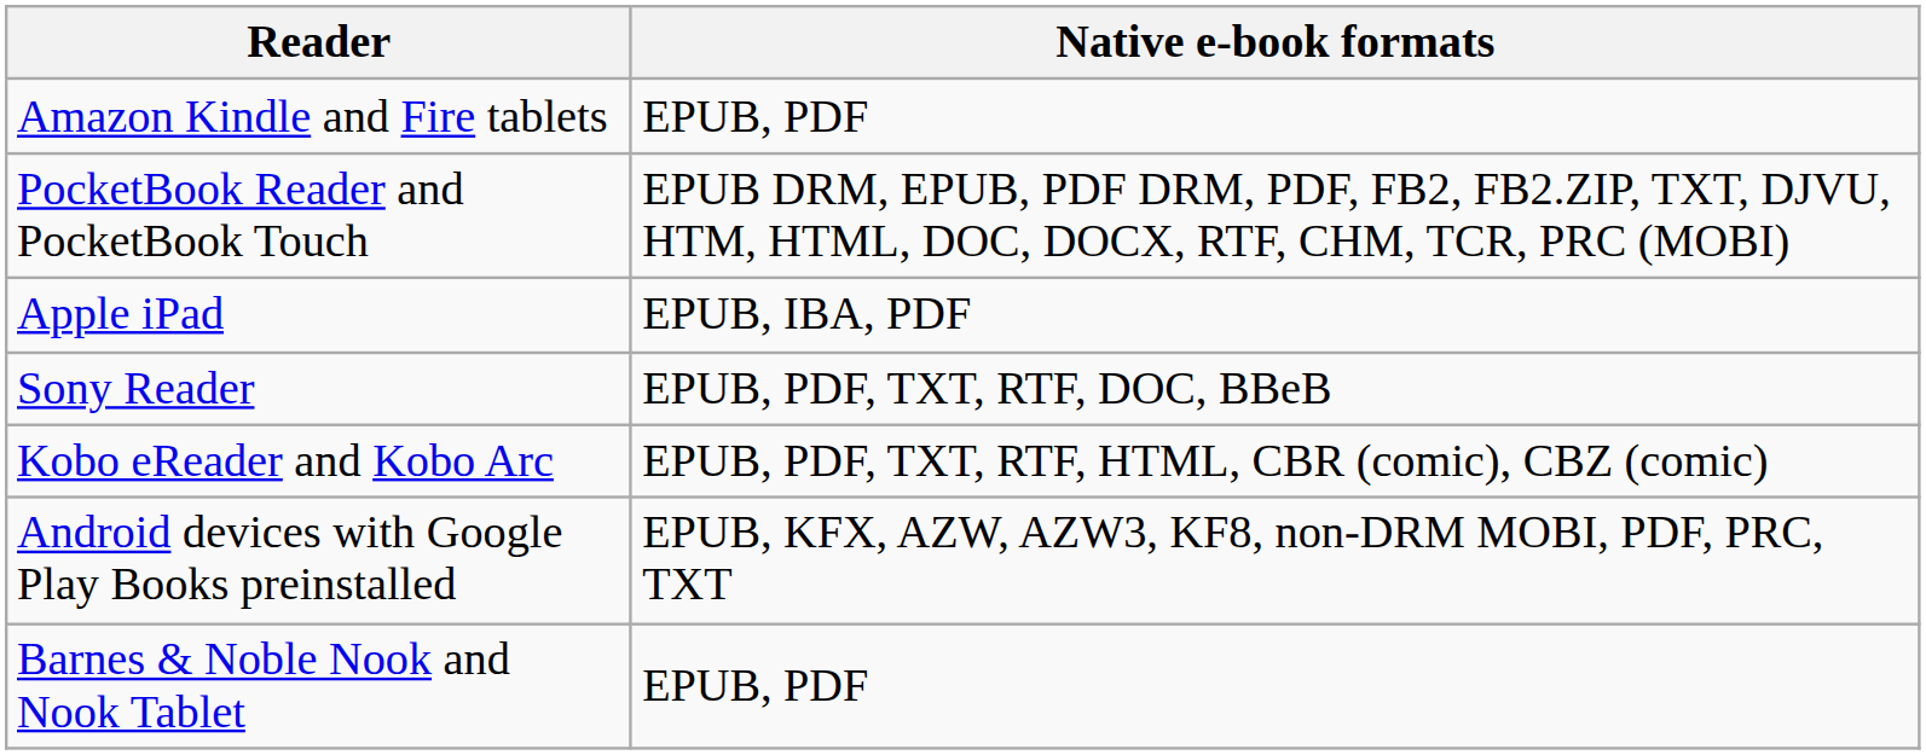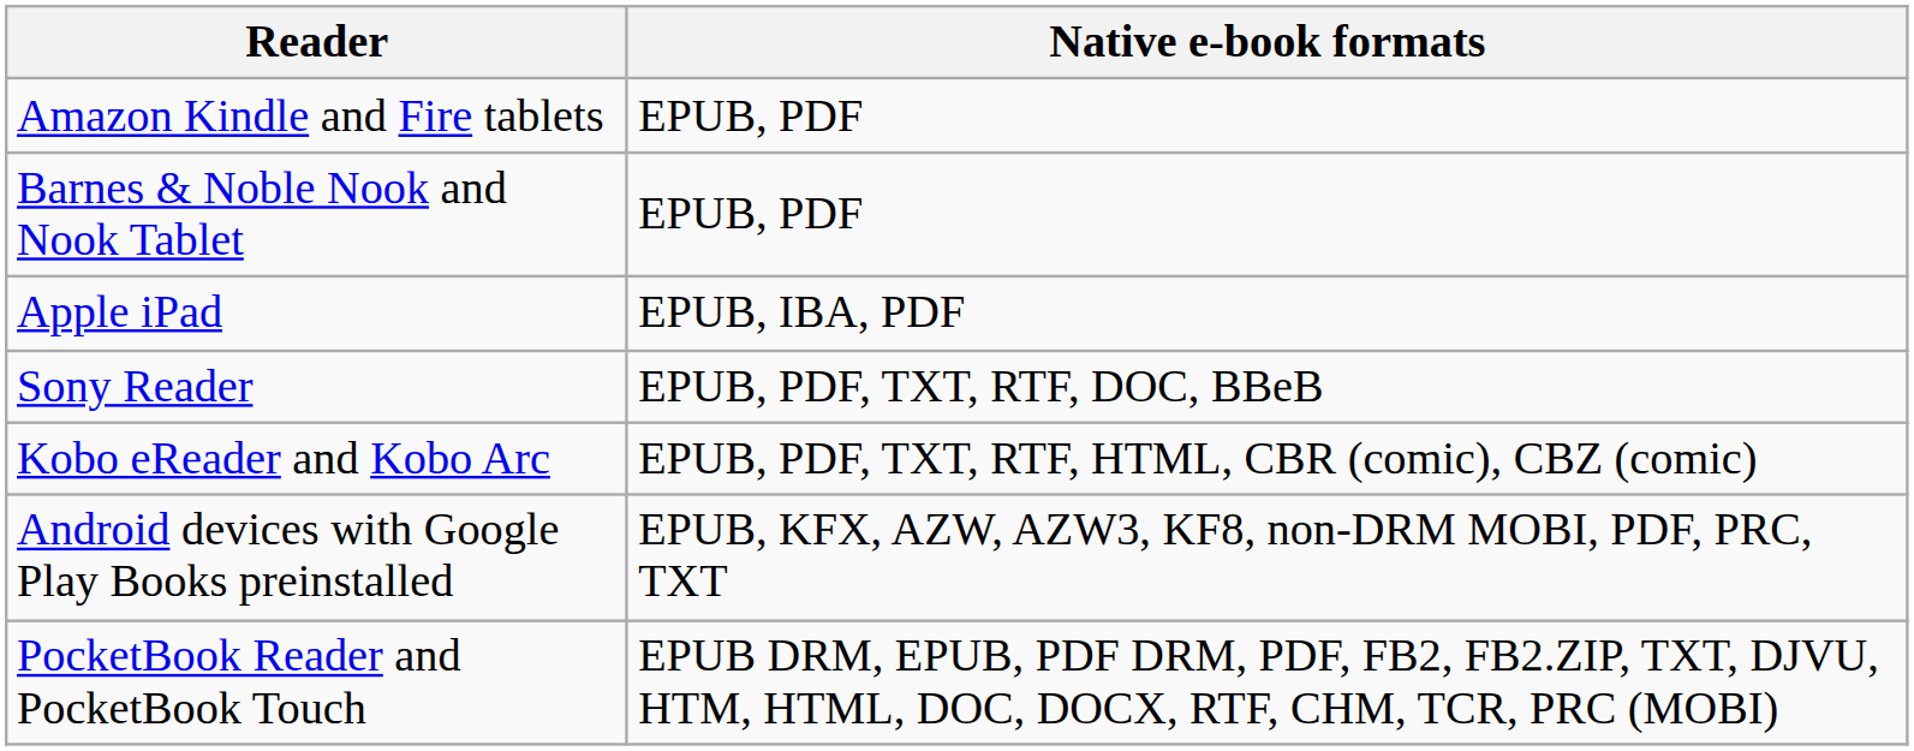rows swapped: Barnes & Noble Nook and Nook Tablet <-> PocketBook Reader and PocketBook Touch
